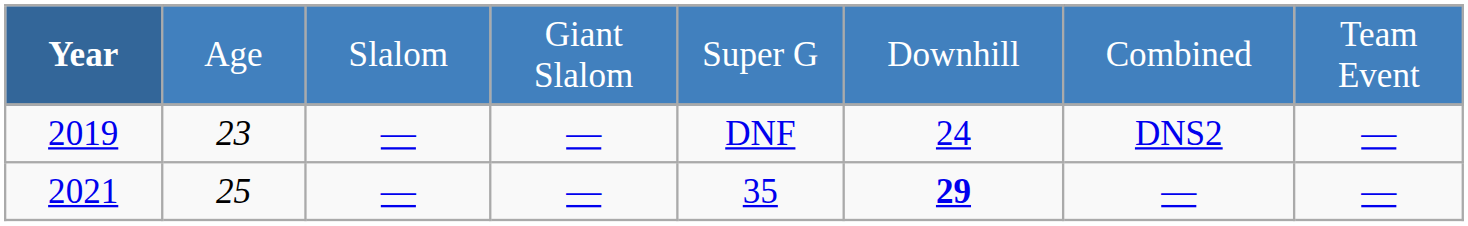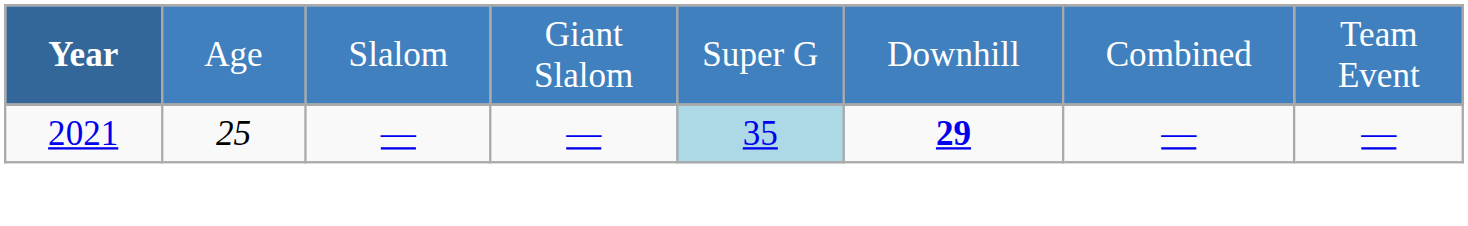- row: 2019 | 23 | — | — | DNF | 24 | DNS2 | —
2021 | column 5: no background -> lightblue background
